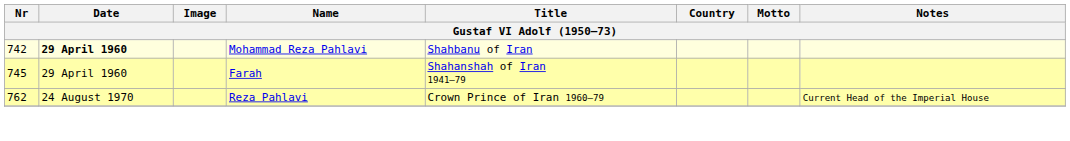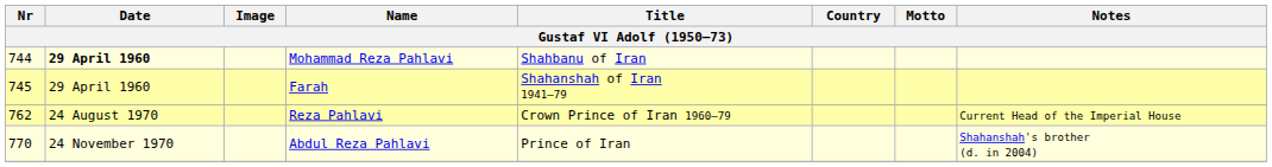Mohammad Reza Pahlavi | Nr: 742 -> 744
+ row: 770 | 24 November 1970 | Abdul Reza Pahlavi | Prince of Iran | Shahanshah's brother (d. in 2004)
